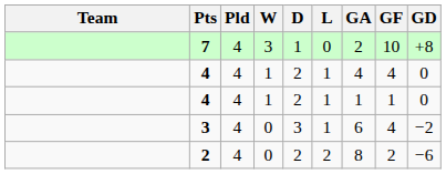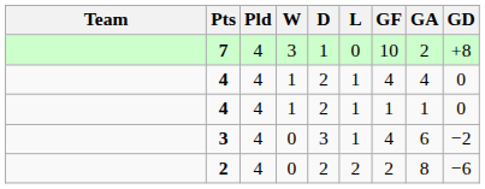columns swapped: GF <-> GA
